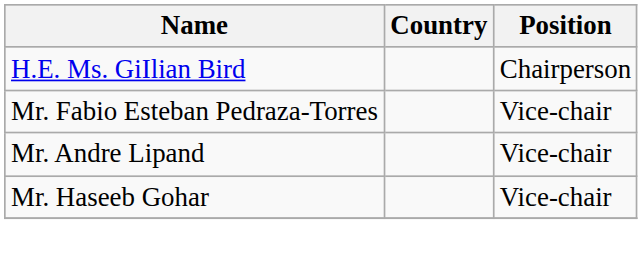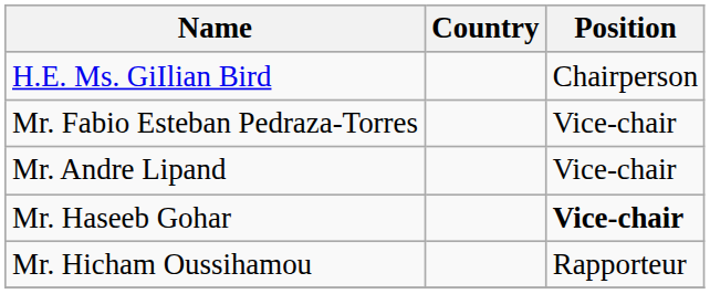Mr. Haseeb Gohar | Position: normal -> bold
+ row: Mr. Hicham Oussihamou | Rapporteur
